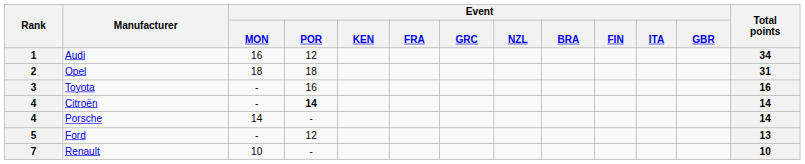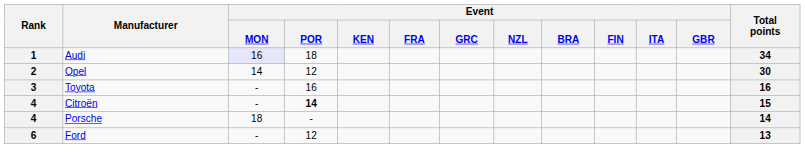Audi | Event / MON: no background -> lavender background
Audi | Event / POR: 12 -> 18
Opel | Event / MON: 18 -> 14
Opel | Event / POR: 18 -> 12
Opel | Total points: 31 -> 30
Citroën | Total points: 14 -> 15
Porsche | Event / MON: 14 -> 18
Ford | Rank: 5 -> 6
- row: 7 | Renault | 10 | - | 10
